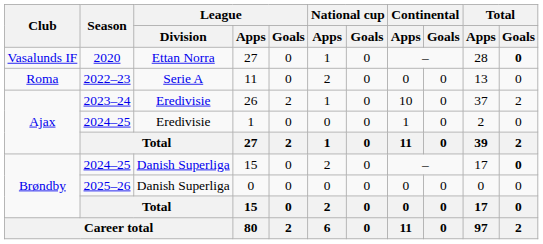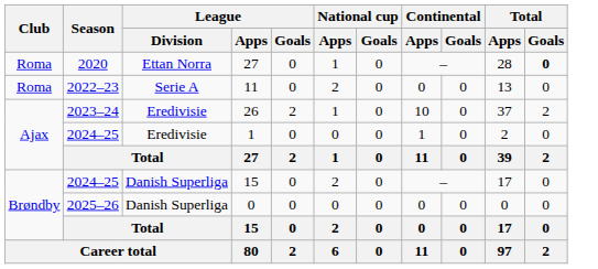2020 / 27 | Club: Vasalunds IF -> Roma
2024–25 / 15 | Total / Goals: bold -> normal
